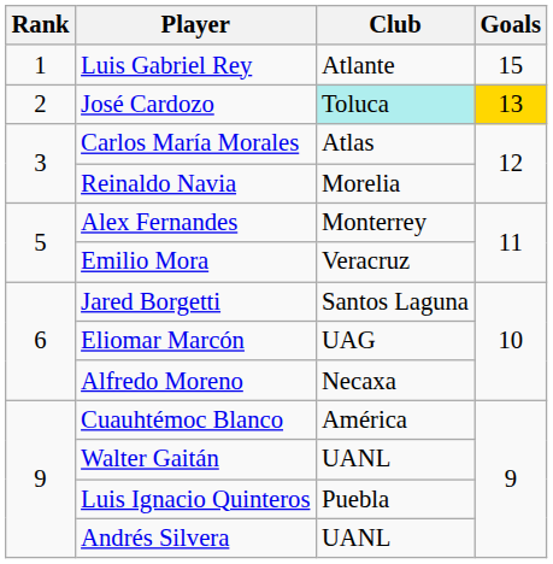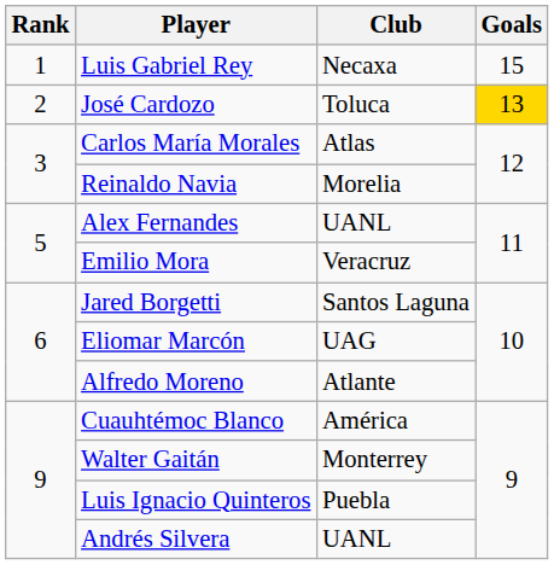Luis Gabriel Rey | Club: Atlante -> Necaxa
José Cardozo | Club: paleturquoise background -> no background
Alex Fernandes | Club: Monterrey -> UANL
Alfredo Moreno | Club: Necaxa -> Atlante
Walter Gaitán | Club: UANL -> Monterrey
